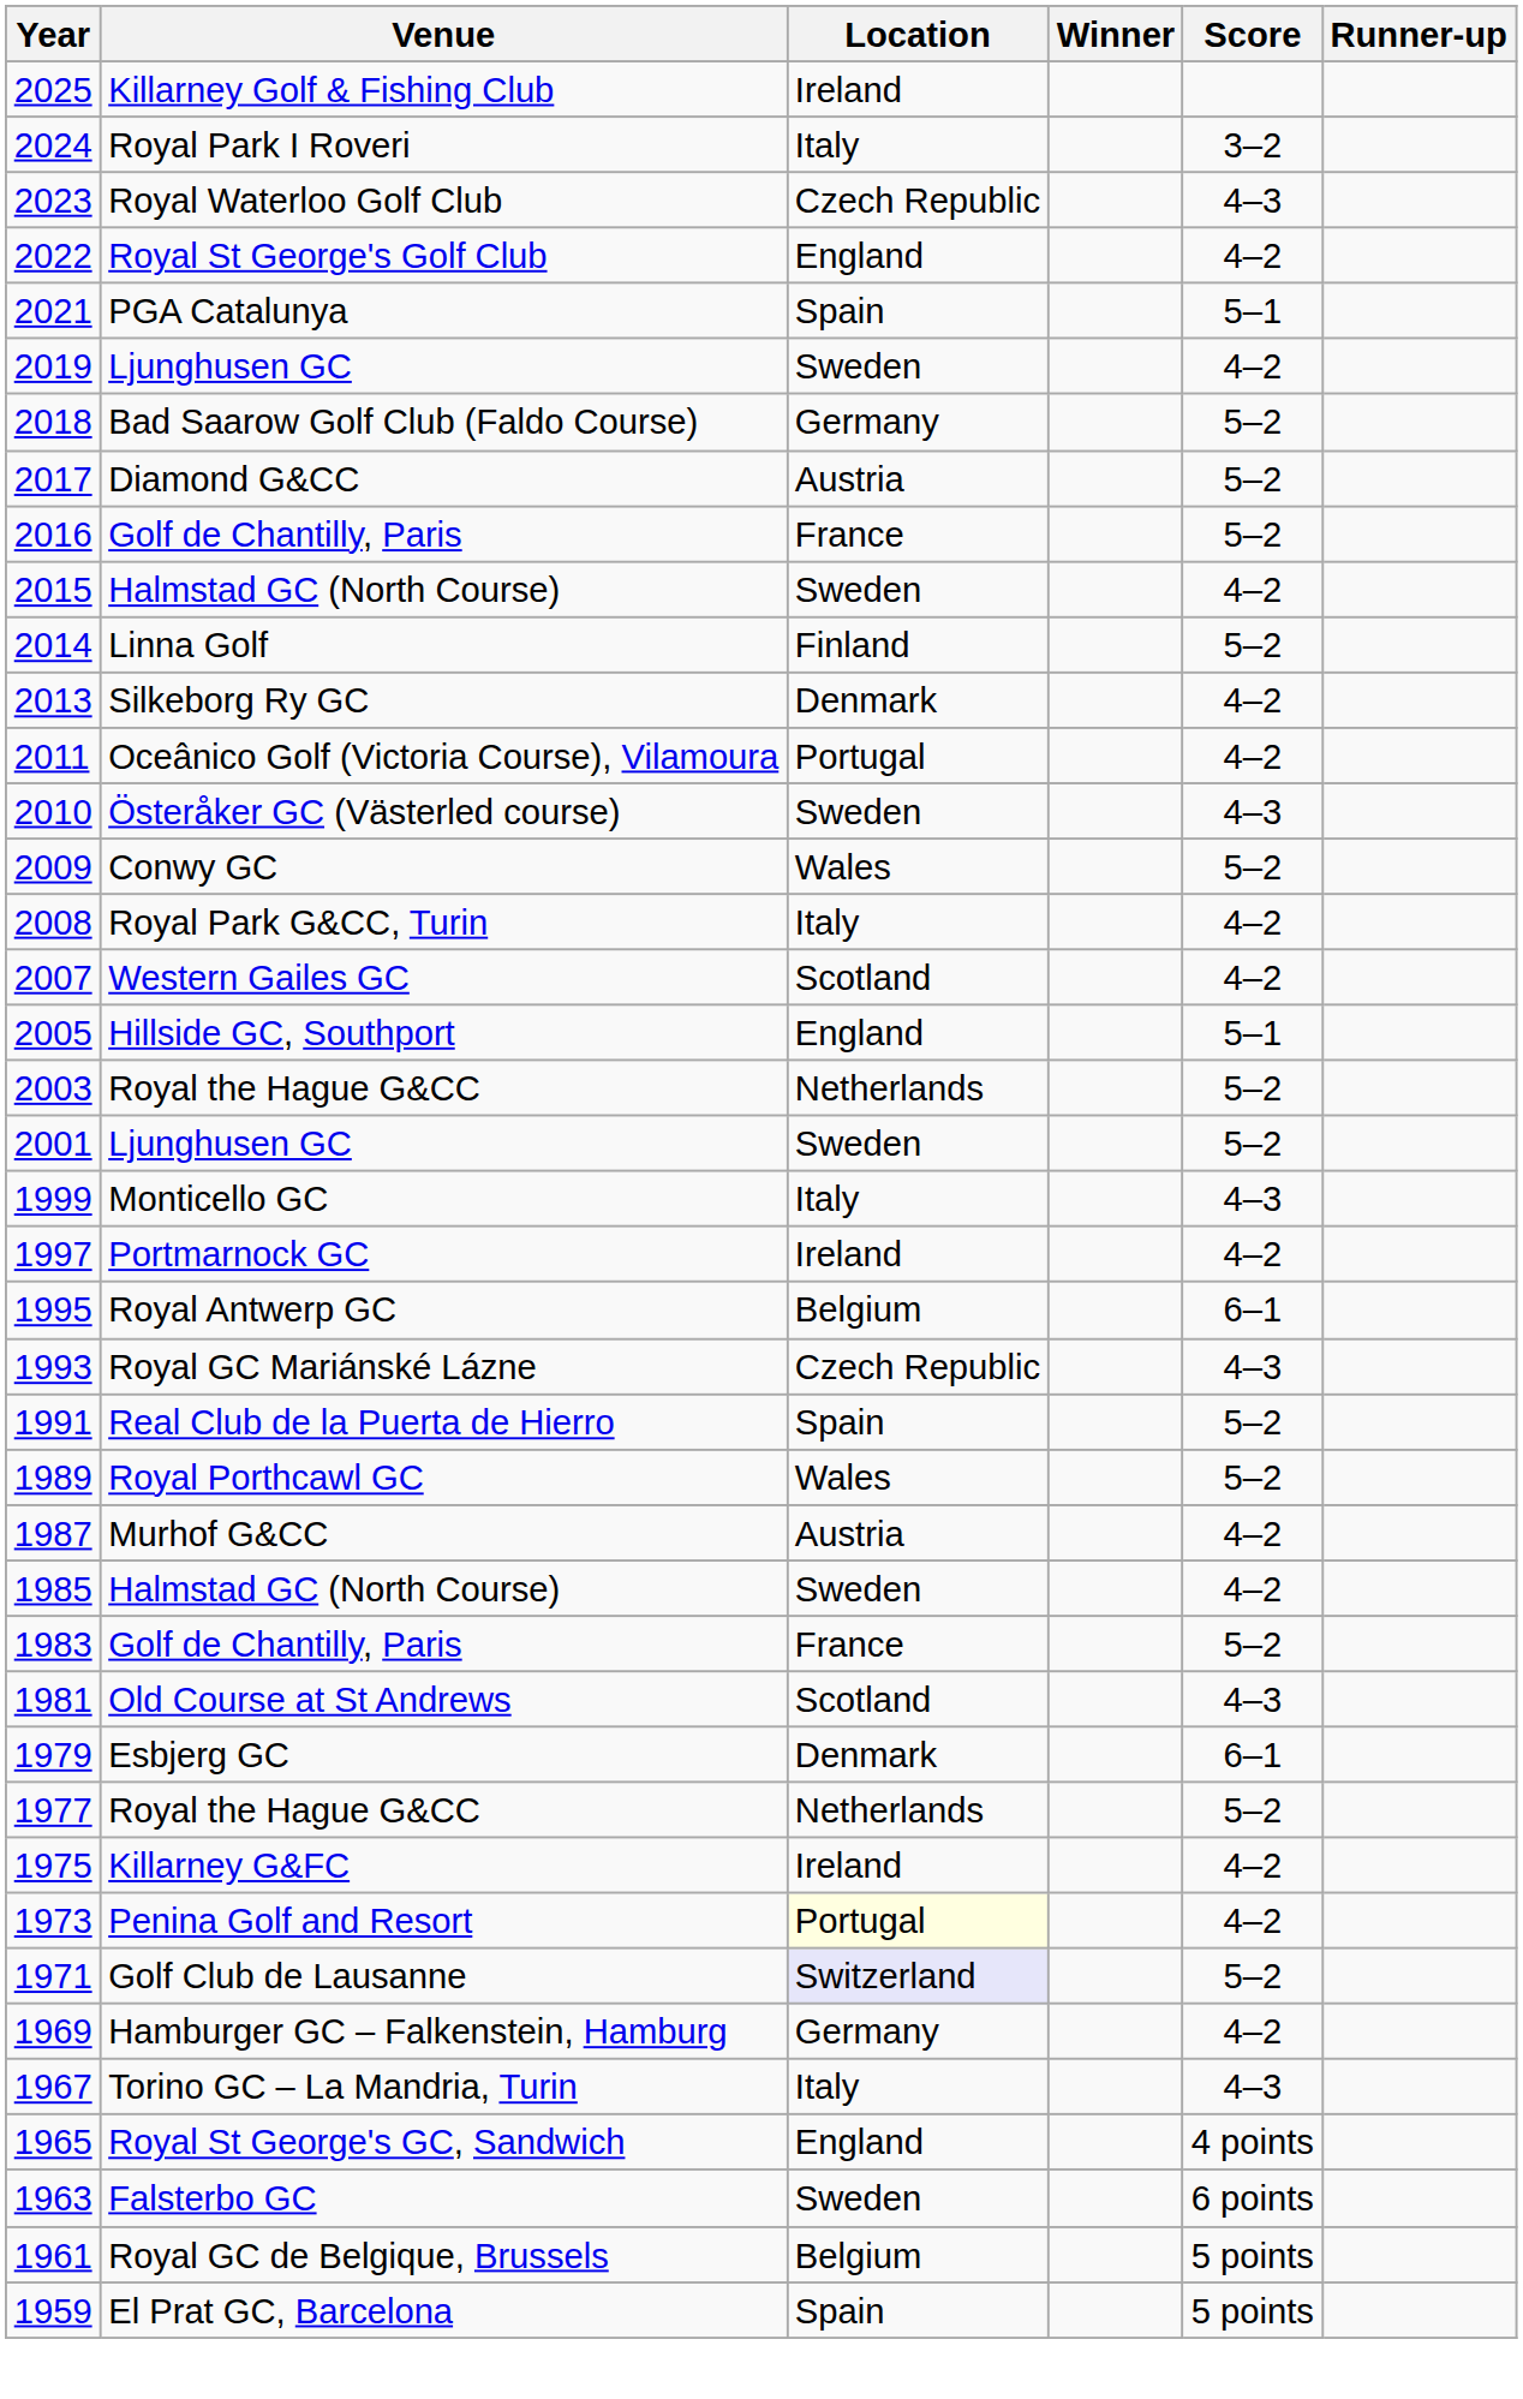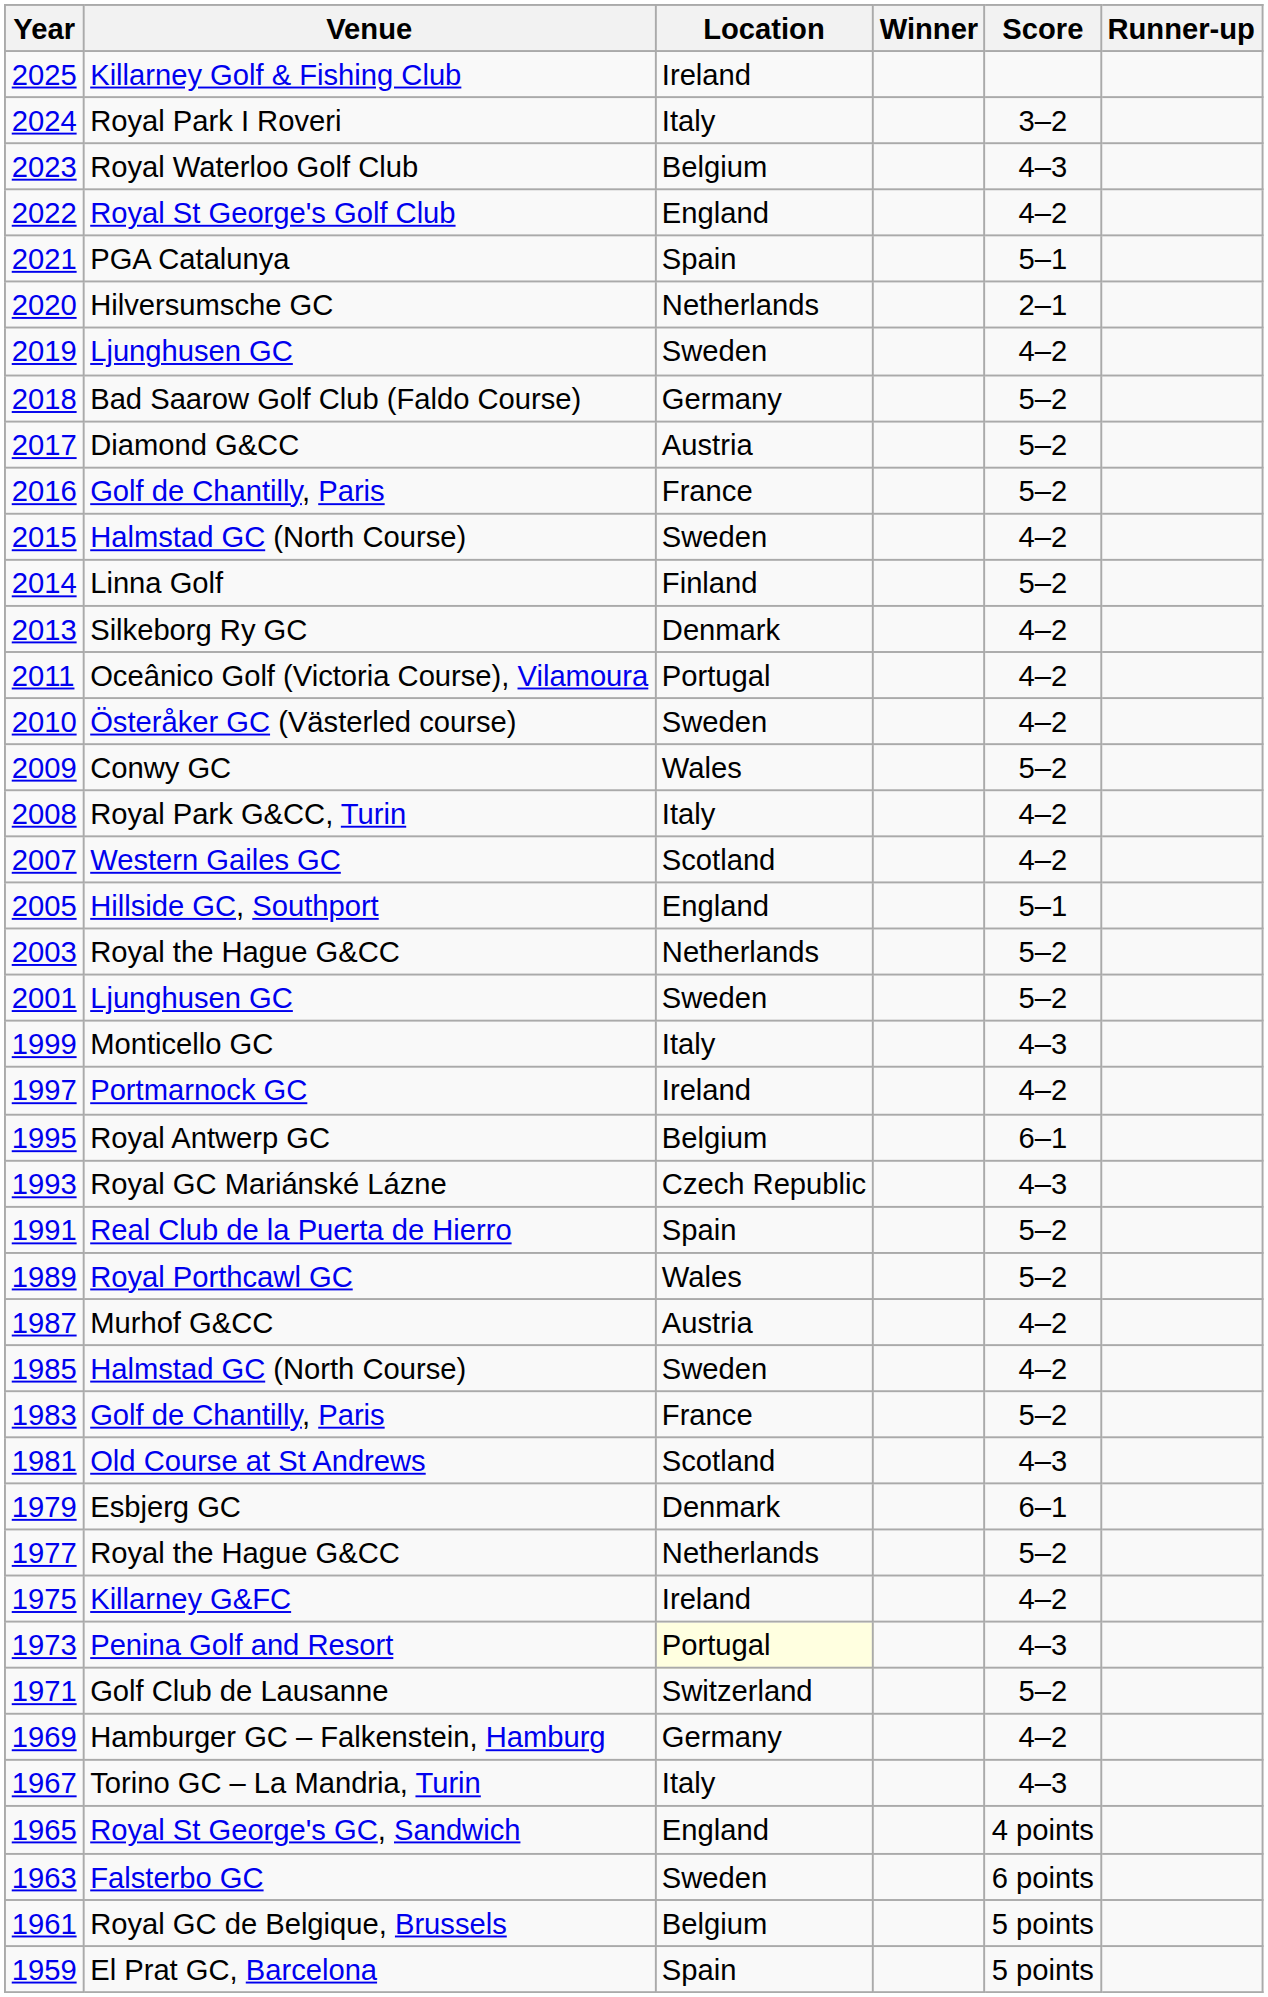Royal Waterloo Golf Club | Location: Czech Republic -> Belgium
+ row: 2020 | Hilversumsche GC | Netherlands | 2–1
Österåker GC (Västerled course) | Score: 4–3 -> 4–2
Penina Golf and Resort | Score: 4–2 -> 4–3
Golf Club de Lausanne | Location: lavender background -> no background
